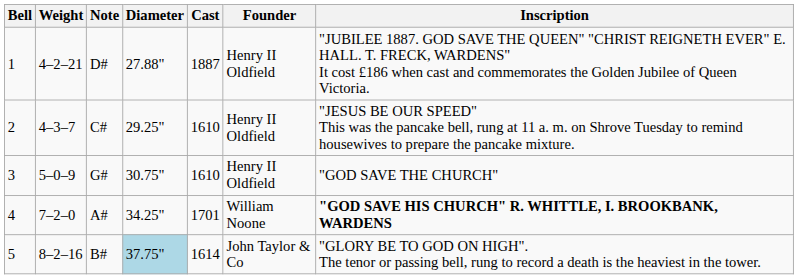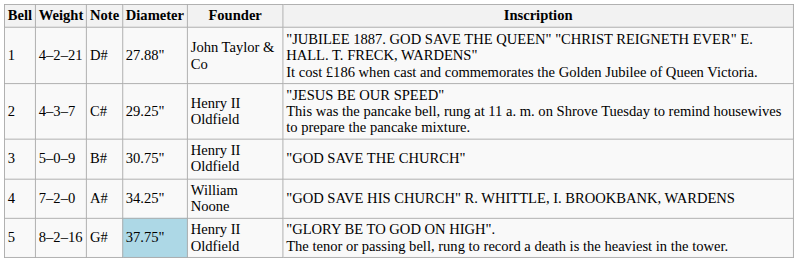- column: Cast | 1887 | 1610 | 1610 | 1701 | 1614
1 | Founder: Henry II Oldfield -> John Taylor & Co
3 | Note: G# -> B#
4 | Inscription: bold -> normal
5 | Note: B# -> G#
5 | Founder: John Taylor & Co -> Henry II Oldfield
